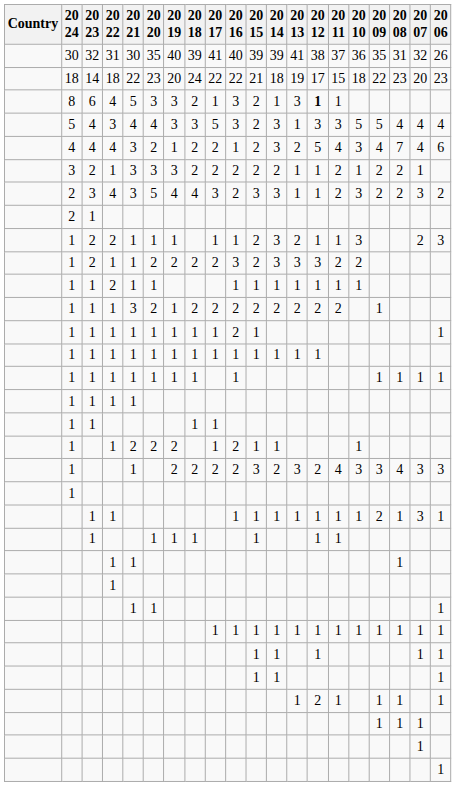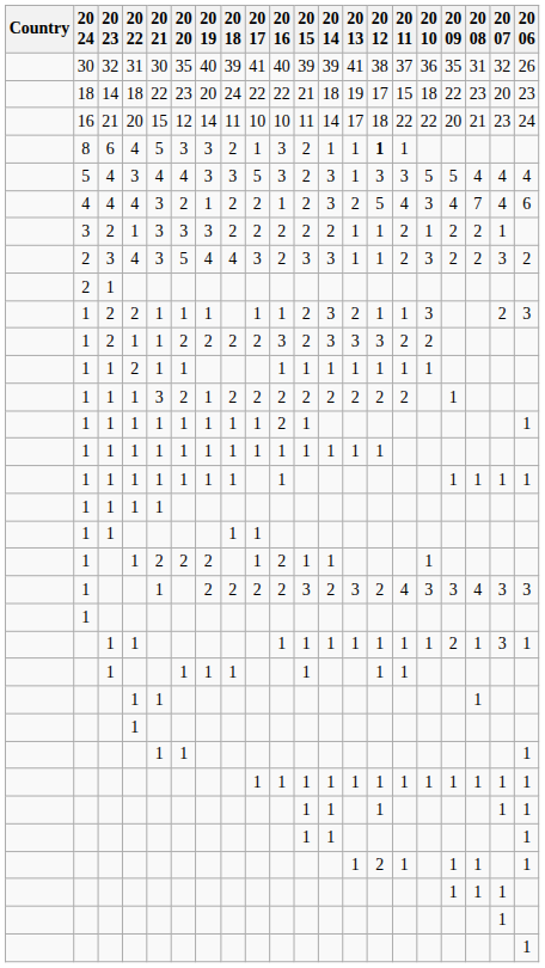+ row: 16 | 21 | 20 | 15 | 12 | 14 | 11 | 10 | 10 | 11 | 14 | 17 | 18 | 22 | 22 | 20 | 21 | 23 | 24
8 | 20 13: 3 -> 1
